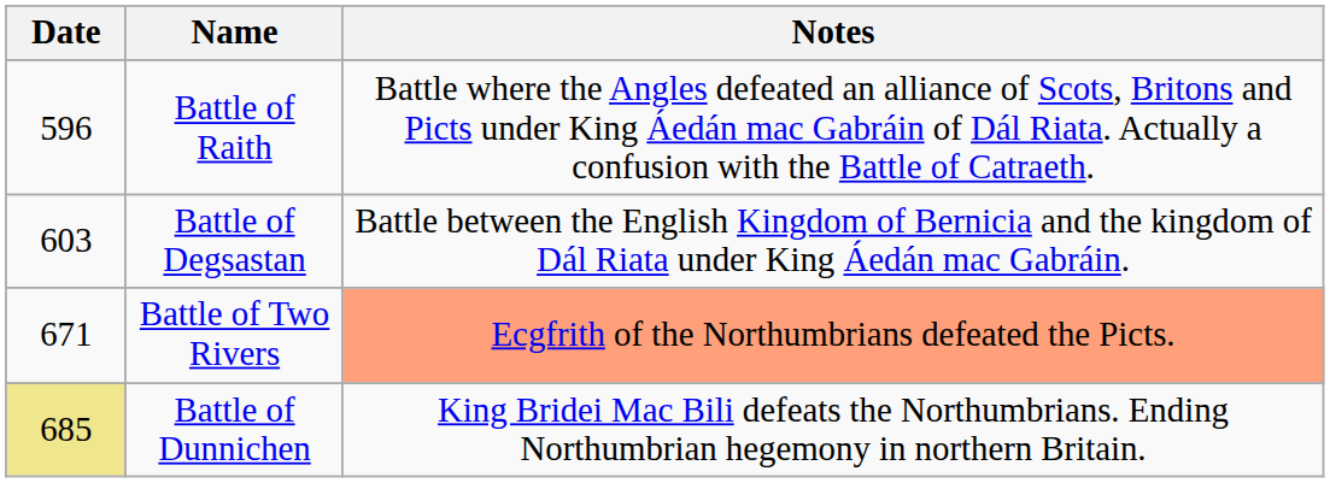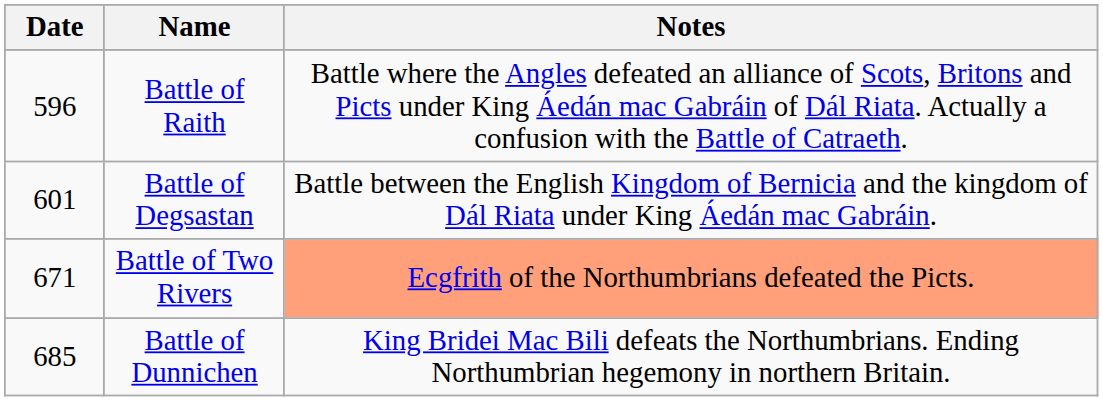Battle of Degsastan | Date: 603 -> 601
Battle of Dunnichen | Date: khaki background -> no background
